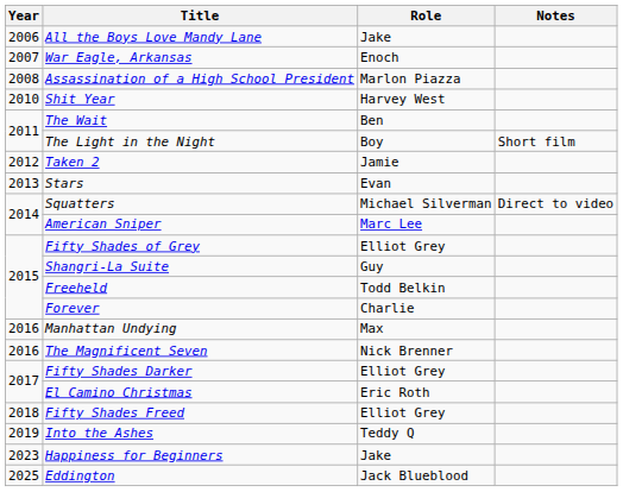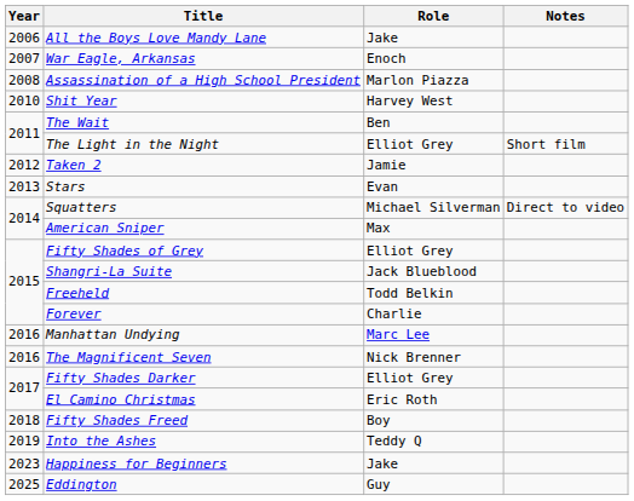The Light in the Night | Role: Boy -> Elliot Grey
American Sniper | Role: Marc Lee -> Max
Shangri-La Suite | Role: Guy -> Jack Blueblood
Manhattan Undying | Role: Max -> Marc Lee
Fifty Shades Freed | Role: Elliot Grey -> Boy
Eddington | Role: Jack Blueblood -> Guy
